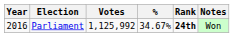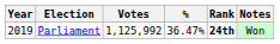Parliament | Year: 2016 -> 2019
Parliament | %: 34.67% -> 36.47%
